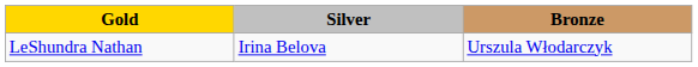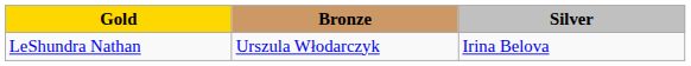columns swapped: Silver <-> Bronze
